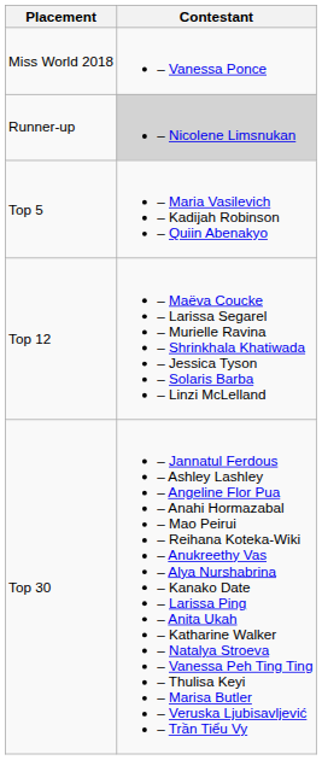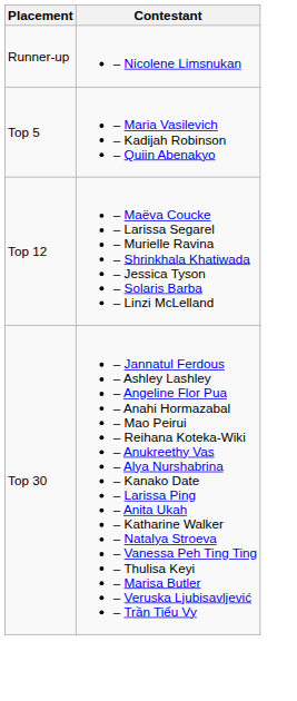- row: Miss World 2018 | – Vanessa Ponce
Runner-up | Contestant: lightgrey background -> no background
